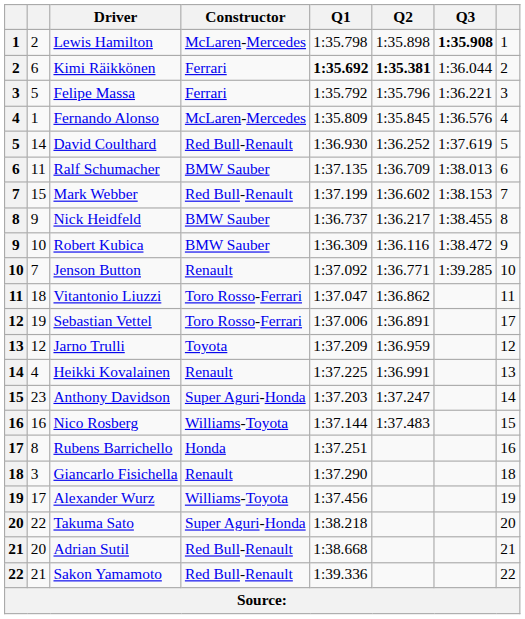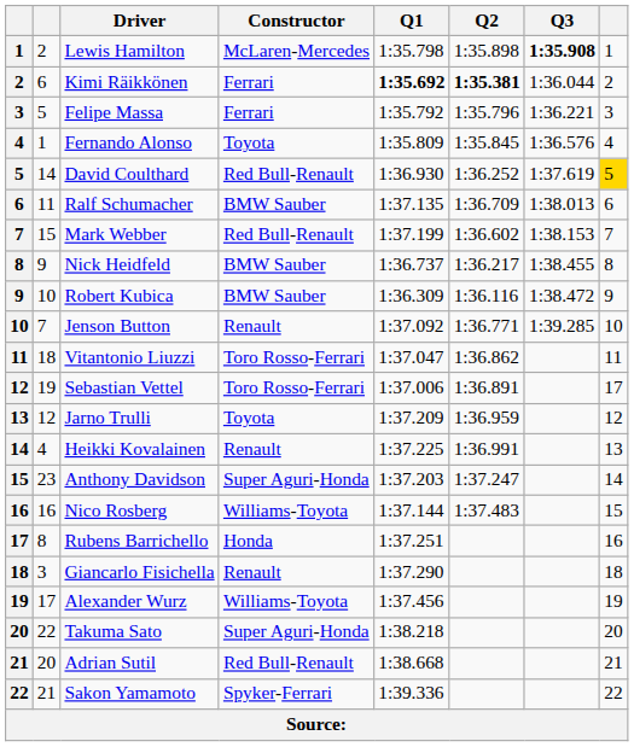Fernando Alonso | Constructor: McLaren-Mercedes -> Toyota
David Coulthard | column 8: no background -> gold background
Sakon Yamamoto | Constructor: Red Bull-Renault -> Spyker-Ferrari
